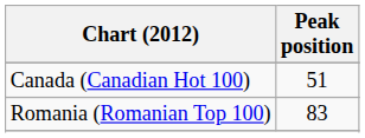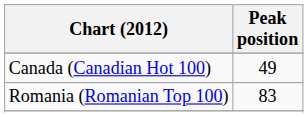Canada (Canadian Hot 100) | Peak position: 51 -> 49
